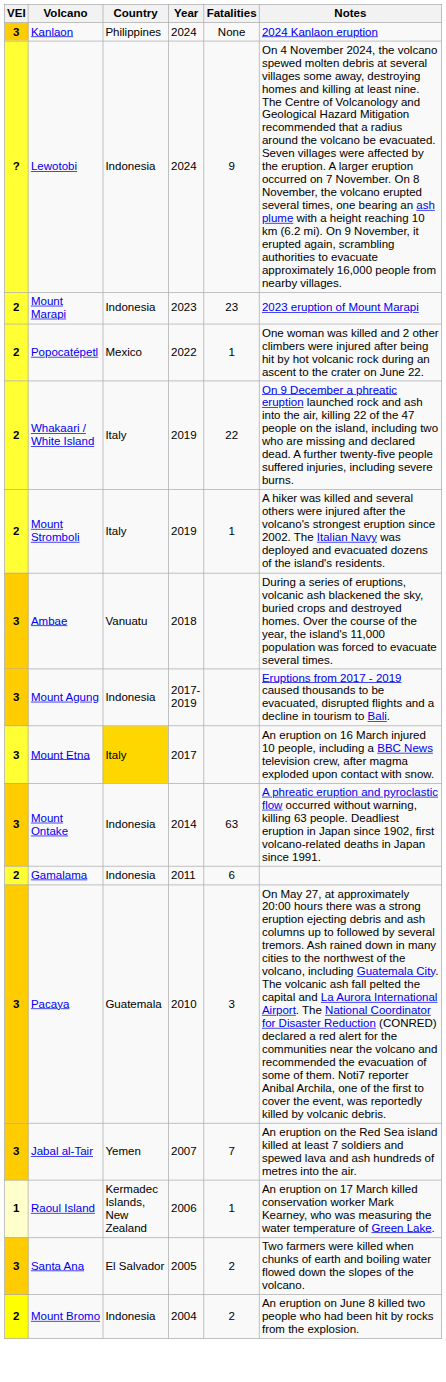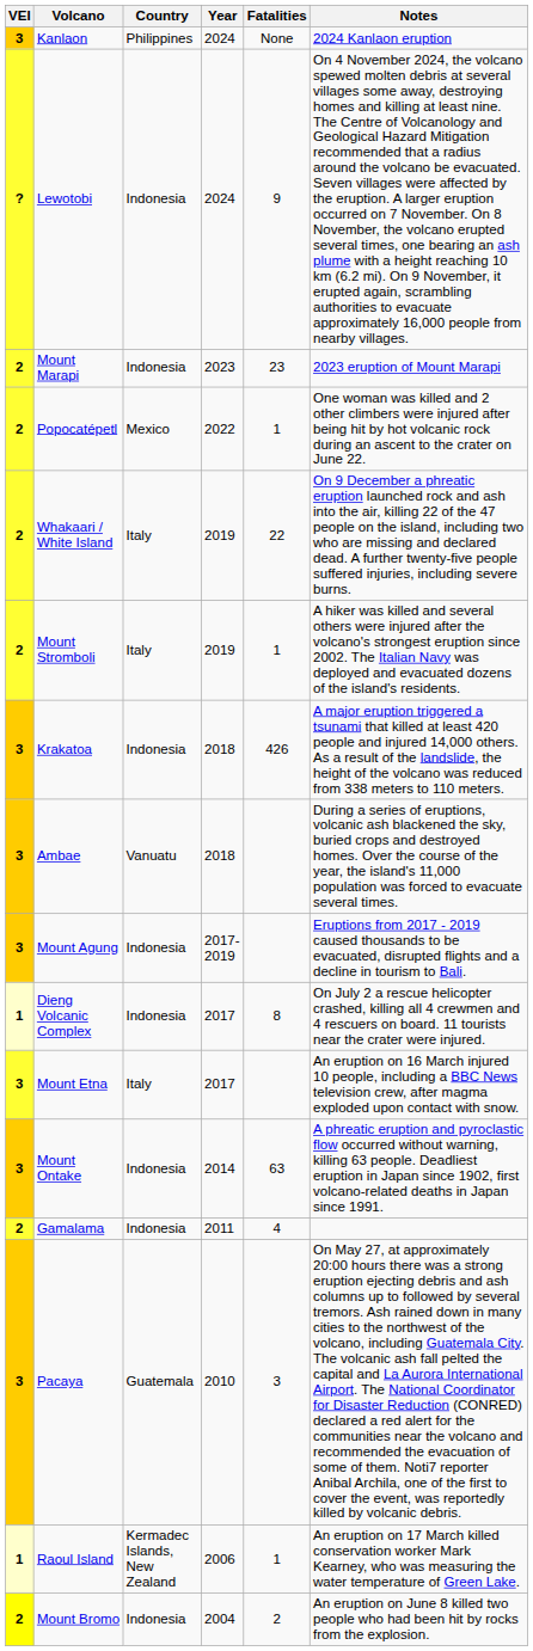+ row: 3 | Krakatoa | Indonesia | 2018 | 426 | A major eruption triggered a tsunami that killed at least 420 people and injured 14,000 others. As a result of the landslide, the height of the volcano was reduced from 338 meters to 110 meters.
+ row: 1 | Dieng Volcanic Complex | Indonesia | 2017 | 8 | On July 2 a rescue helicopter crashed, killing all 4 crewmen and 4 rescuers on board. 11 tourists near the crater were injured.
Mount Etna | Country: gold background -> no background
Gamalama | Fatalities: 6 -> 4
- row: 3 | Jabal al-Tair | Yemen | 2007 | 7 | An eruption on the Red Sea island killed at least 7 soldiers and spewed lava and ash hundreds of metres into the air.
- row: 3 | Santa Ana | El Salvador | 2005 | 2 | Two farmers were killed when chunks of earth and boiling water flowed down the slopes of the volcano.
